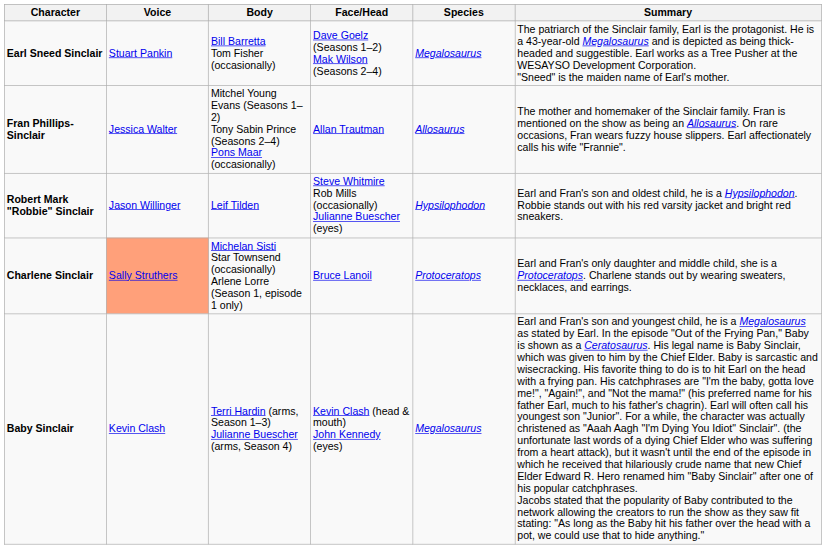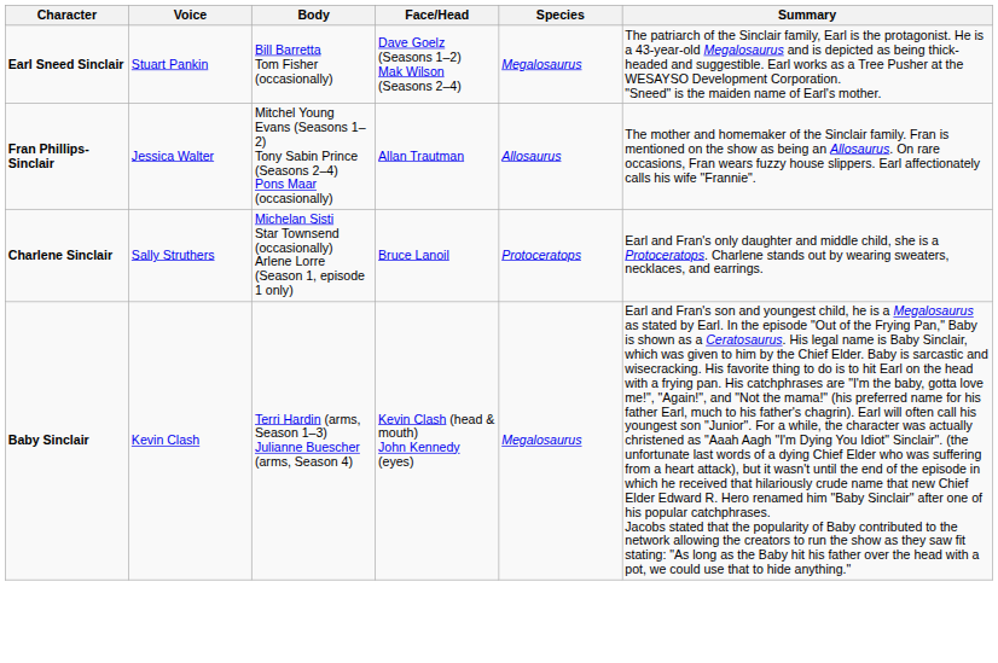- row: Robert Mark "Robbie" Sinclair | Jason Willinger | Leif Tilden | Steve Whitmire Rob Mills (occasionally) Julianne Buescher (eyes) | Hypsilophodon | Earl and Fran's son and oldest child, he is a Hypsilophodon. Robbie stands out with his red varsity jacket and bright red sneakers.
Charlene Sinclair | Voice: lightsalmon background -> no background
